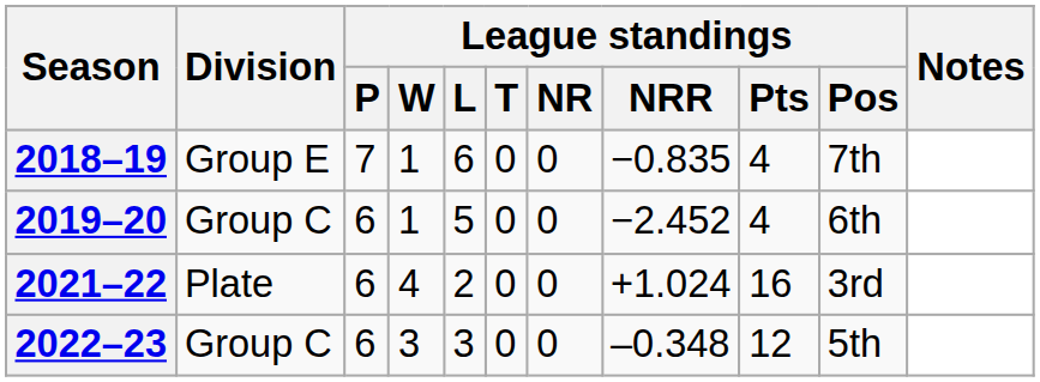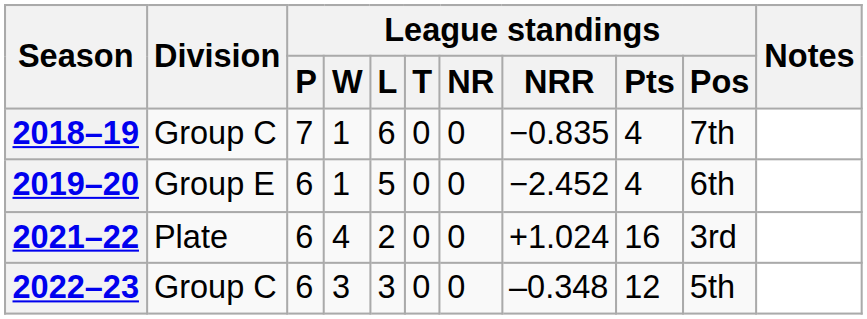2018–19 | Division: Group E -> Group C
2019–20 | Division: Group C -> Group E
